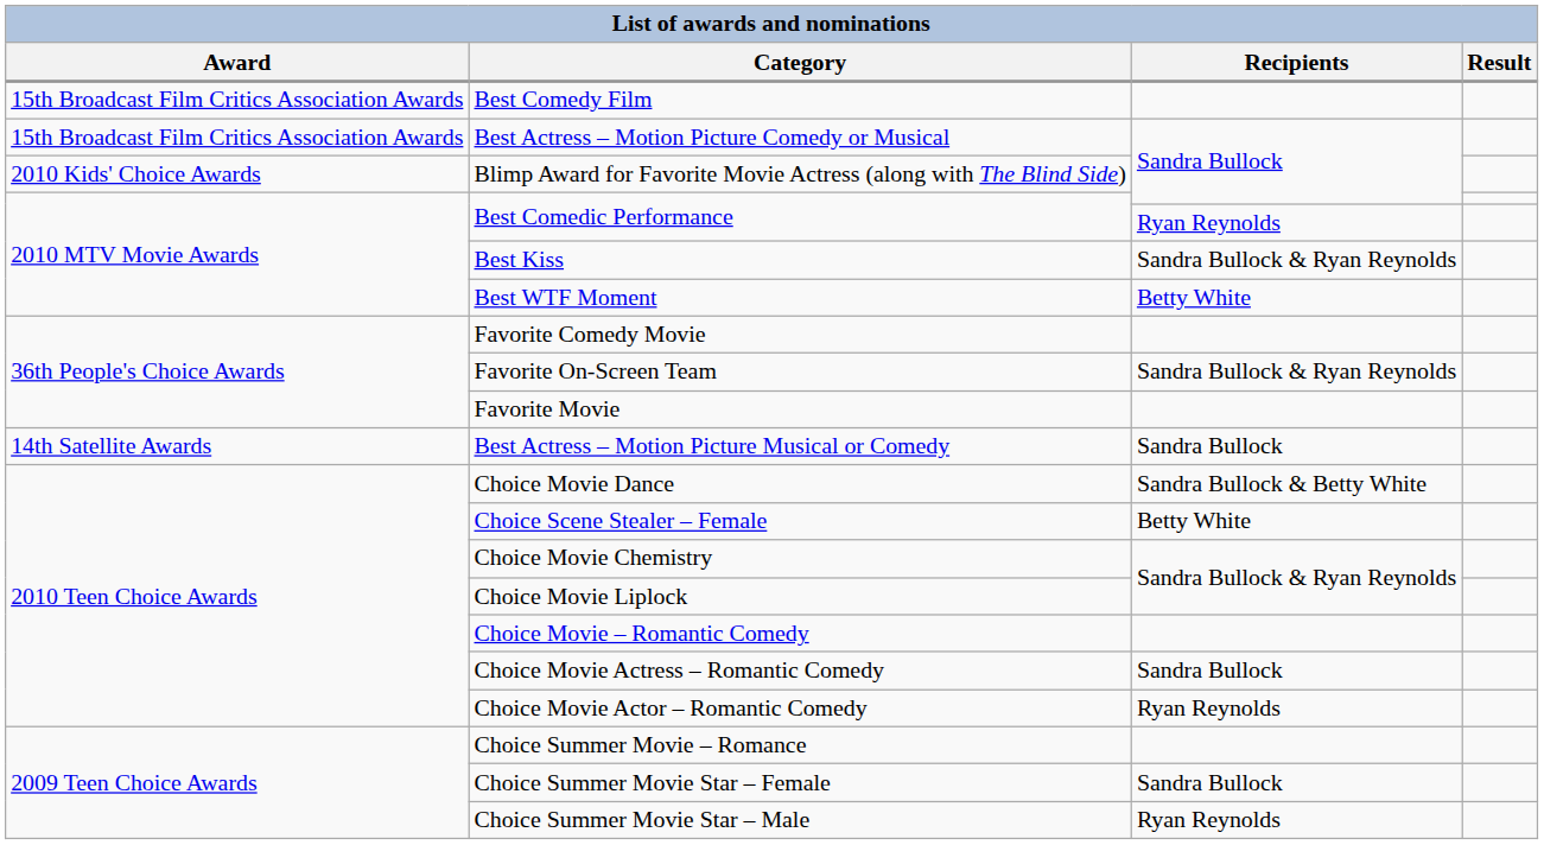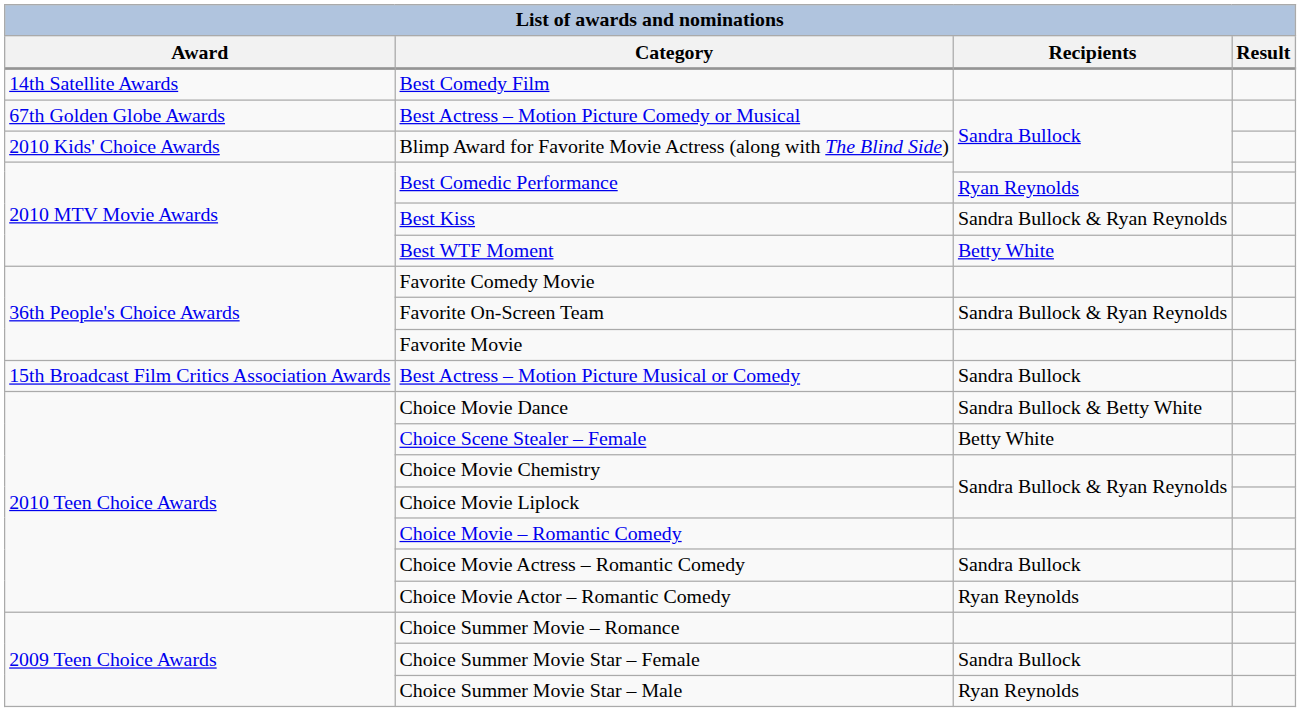Best Comedy Film | Award: 15th Broadcast Film Critics Association Awards -> 14th Satellite Awards
Best Actress – Motion Picture Comedy or Musical | Award: 15th Broadcast Film Critics Association Awards -> 67th Golden Globe Awards
Best Actress – Motion Picture Musical or Comedy | Award: 14th Satellite Awards -> 15th Broadcast Film Critics Association Awards
